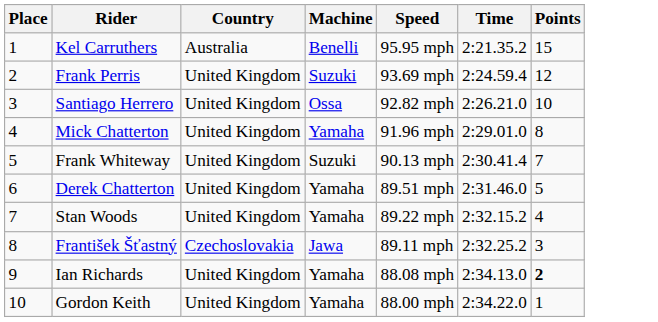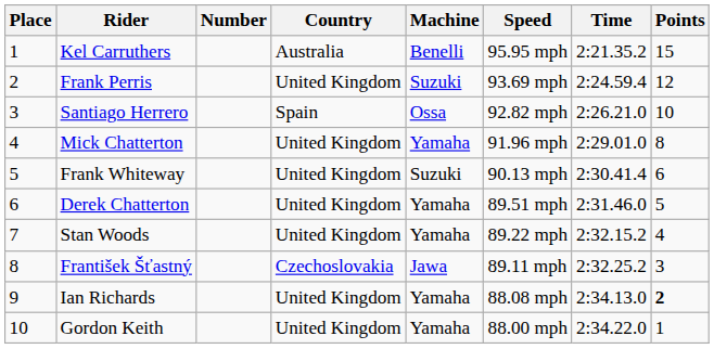+ column: Number
Santiago Herrero | Country: United Kingdom -> Spain
Frank Whiteway | Points: 7 -> 6
